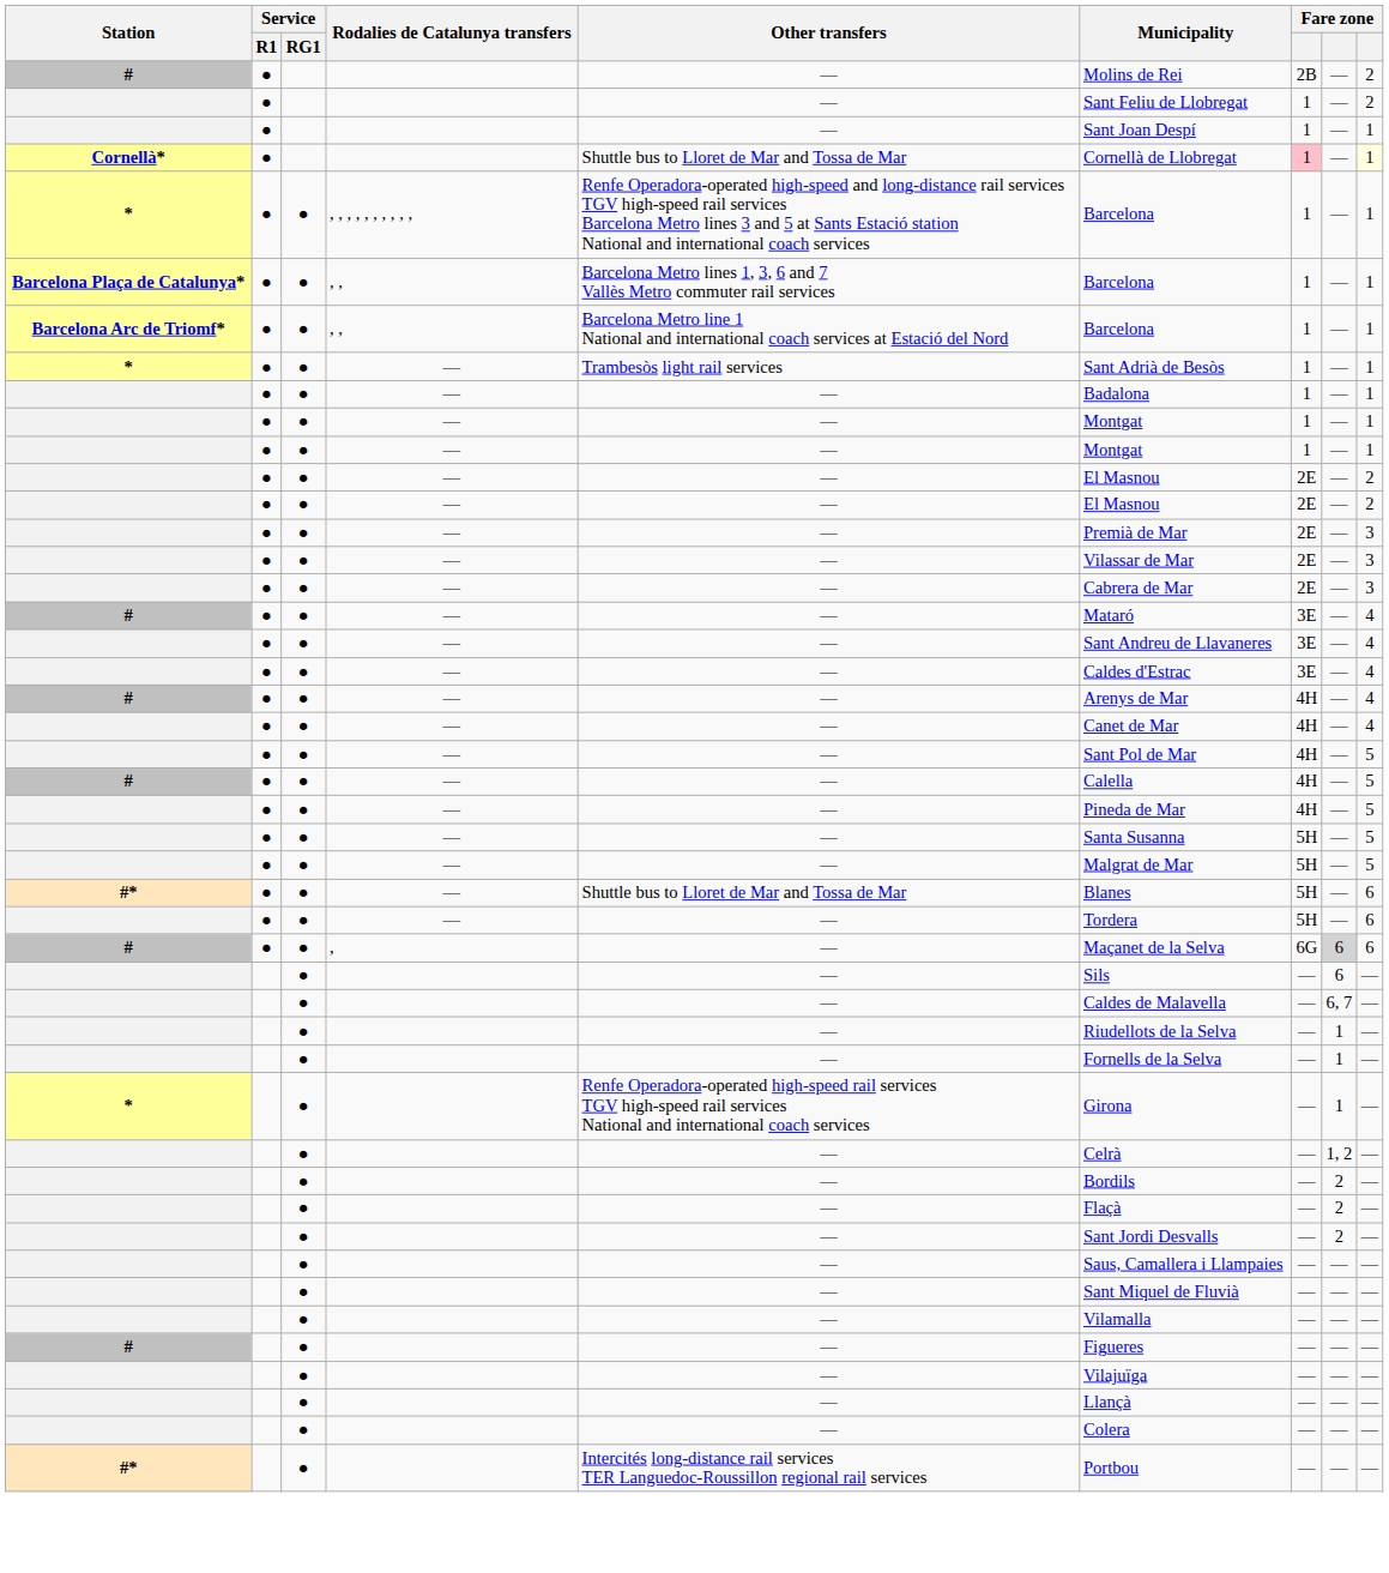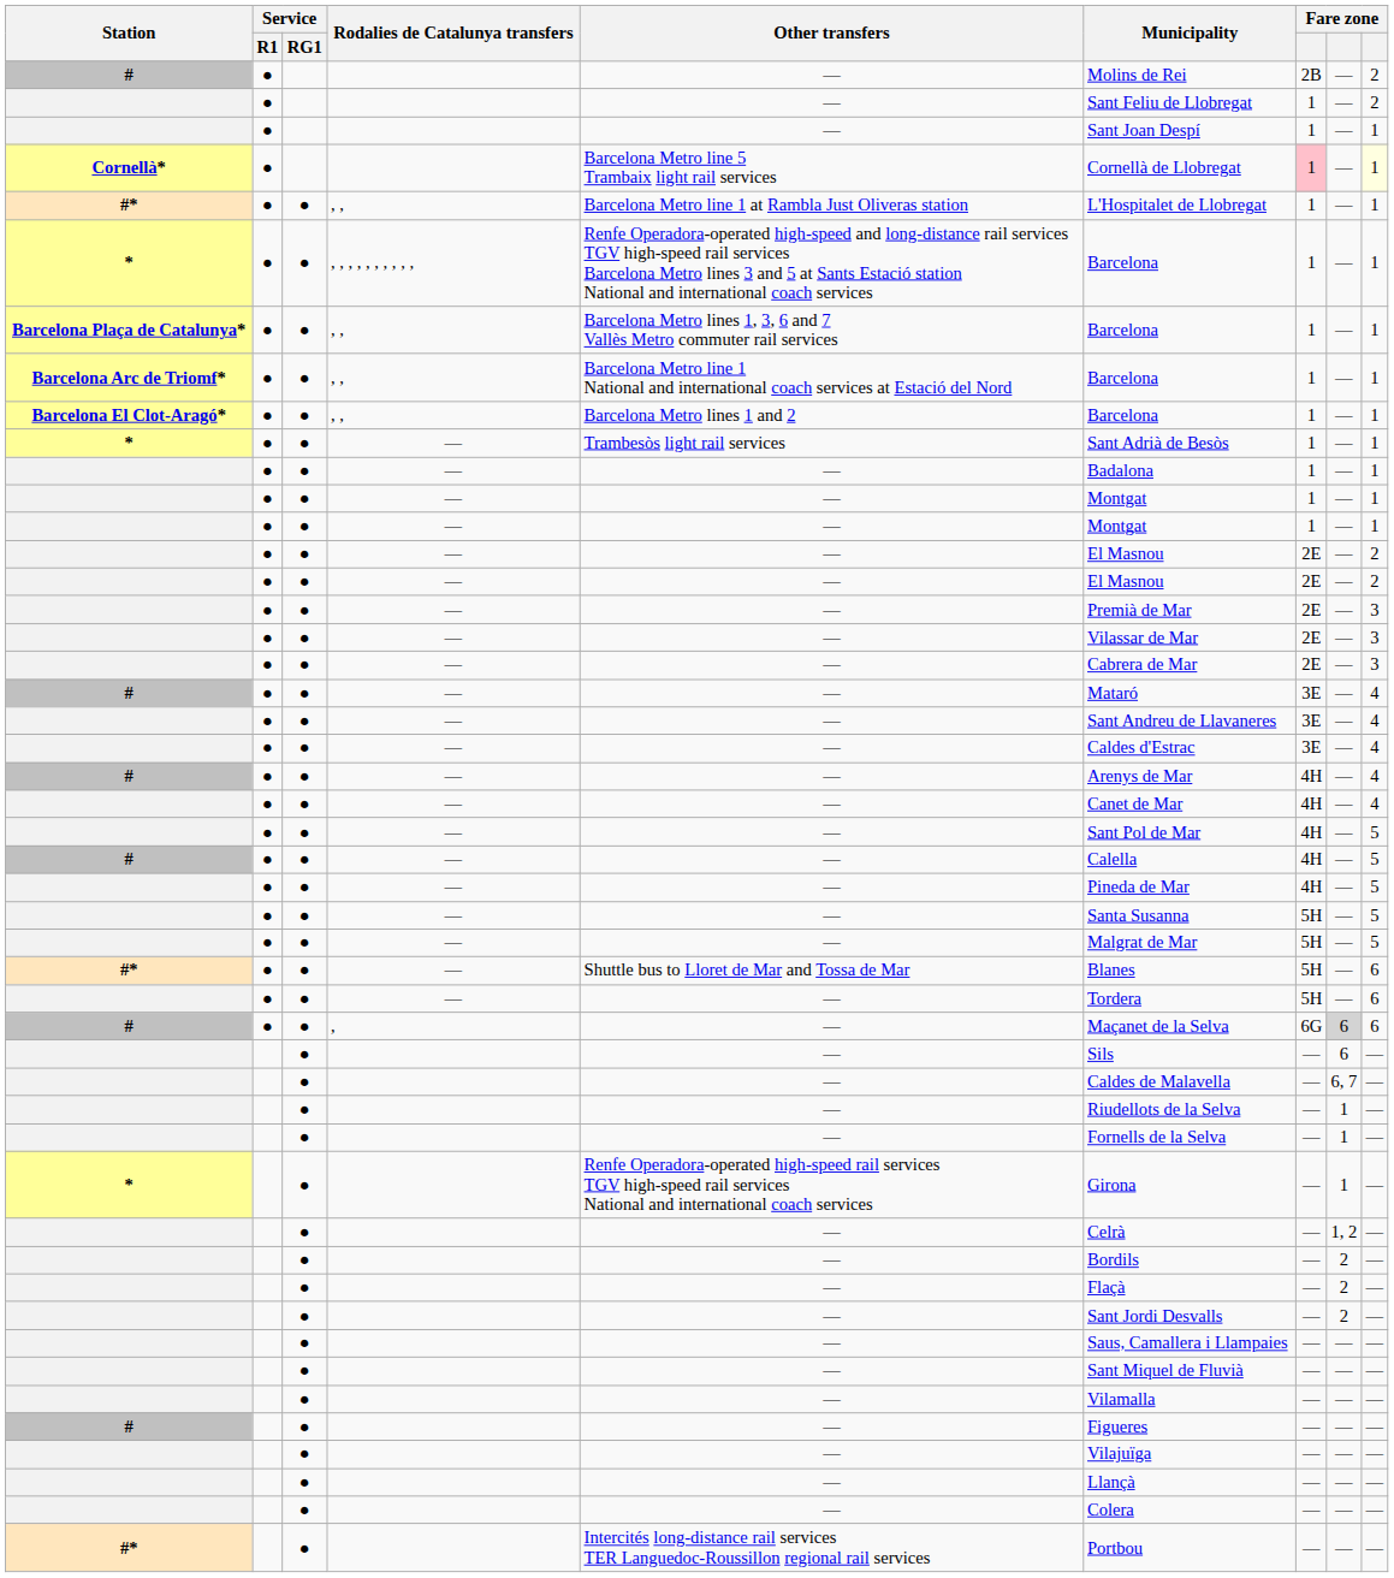Cornellà* | Other transfers: Shuttle bus to Lloret de Mar and Tossa de Mar -> Barcelona Metro line 5 Trambaix light rail services
+ row: #* | ● | ● | , , | Barcelona Metro line 1 at Rambla Just Oliveras station | L'Hospitalet de Llobregat | 1 | — | 1
+ row: Barcelona El Clot-Aragó* | ● | ● | , , | Barcelona Metro lines 1 and 2 | Barcelona | 1 | — | 1
